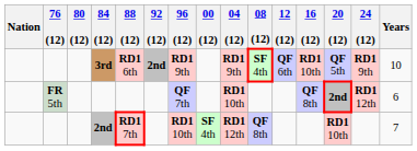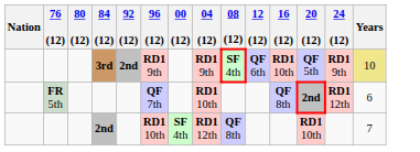- column: 88 (12) | RD1 6th | RD1 7th
3rd | Years: no background -> khaki background
